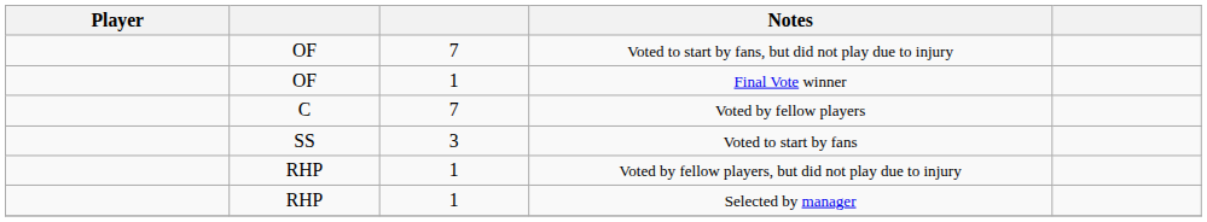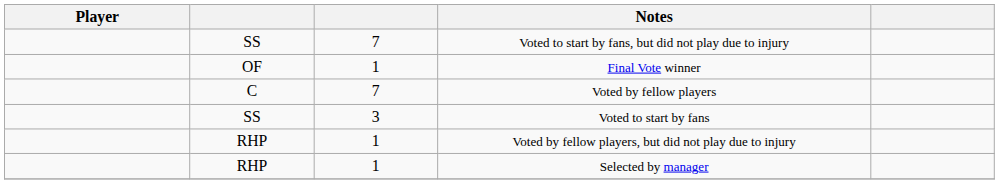Voted to start by fans, but did not play due to injury | column 2: OF -> SS
